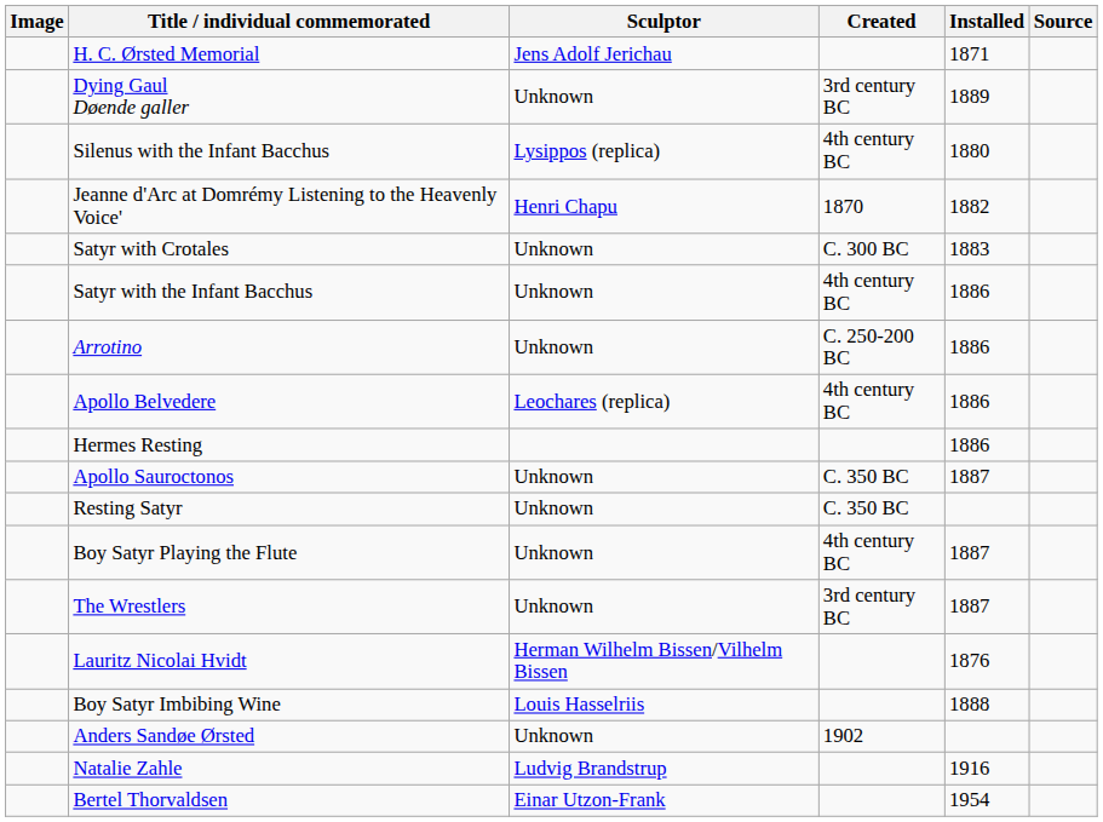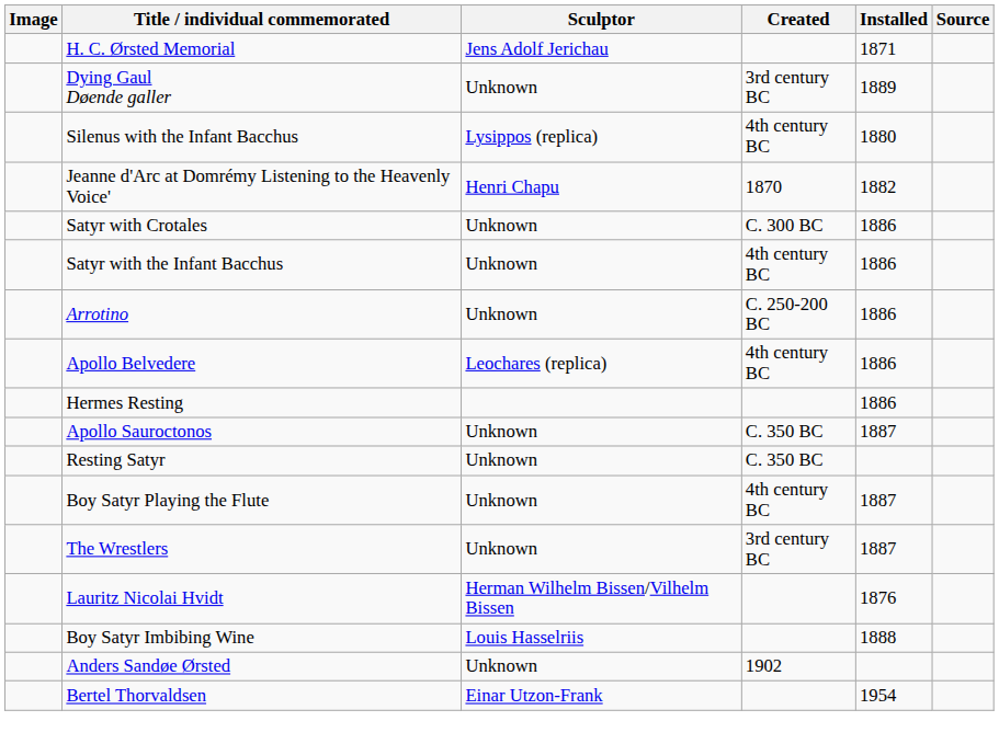Satyr with Crotales | Installed: 1883 -> 1886
- row: Natalie Zahle | Ludvig Brandstrup | 1916
